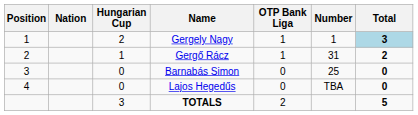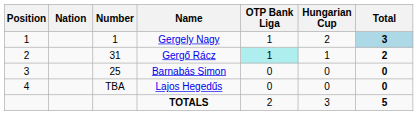columns swapped: Number <-> Hungarian Cup
Gergő Rácz | OTP Bank Liga: no background -> paleturquoise background
